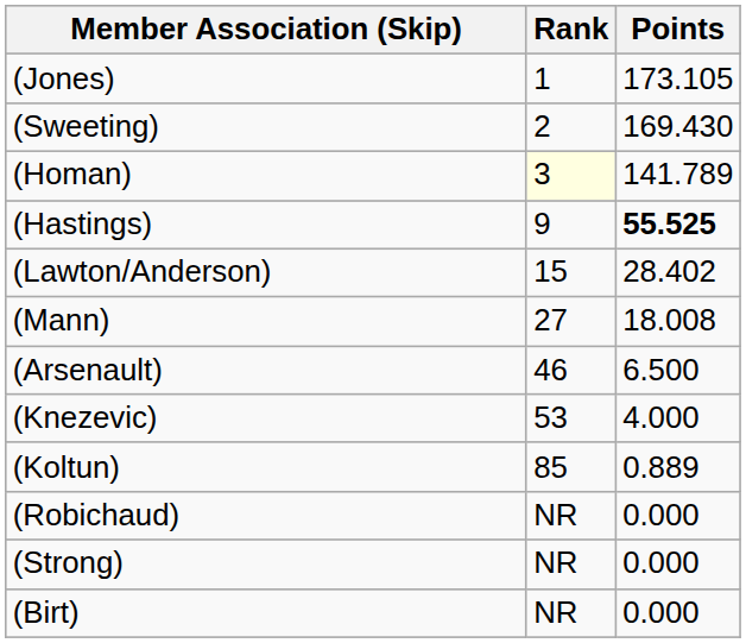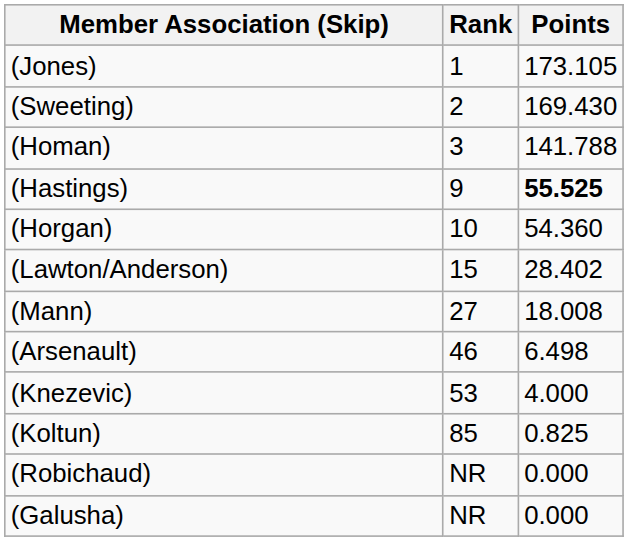(Homan) | Rank: lightyellow background -> no background
(Homan) | Points: 141.789 -> 141.788
+ row: (Horgan) | 10 | 54.360
(Arsenault) | Points: 6.500 -> 6.498
(Koltun) | Points: 0.889 -> 0.825
- row: (Strong) | NR | 0.000
+ row: (Galusha) | NR | 0.000
- row: (Birt) | NR | 0.000
